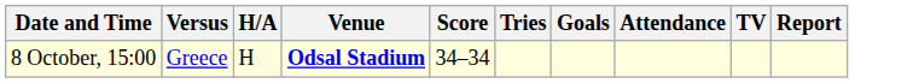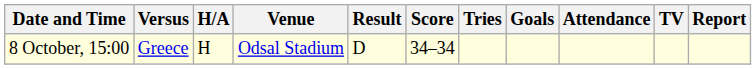+ column: Result | D
8 October, 15:00 | Venue: bold -> normal
